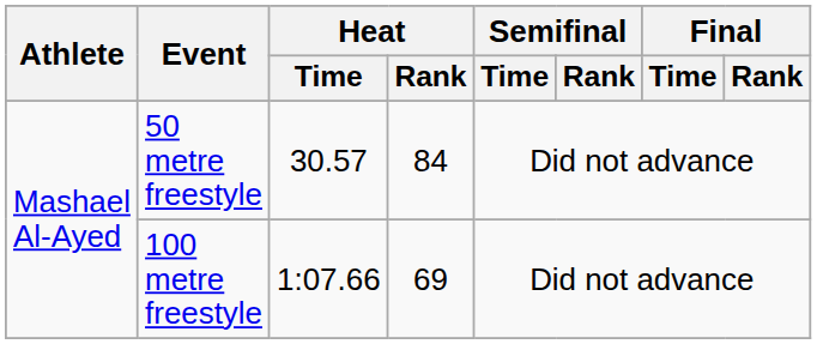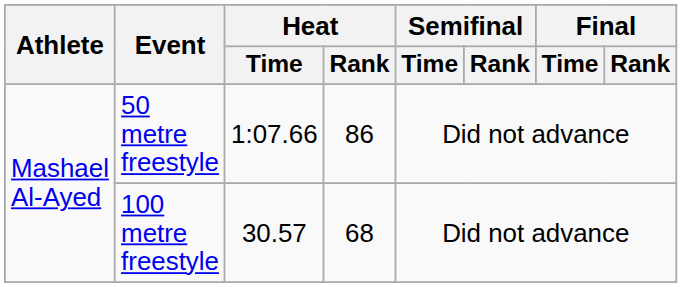50 metre freestyle | Heat / Time: 30.57 -> 1:07.66
50 metre freestyle | Heat / Rank: 84 -> 86
100 metre freestyle | Heat / Time: 1:07.66 -> 30.57
100 metre freestyle | Heat / Rank: 69 -> 68
